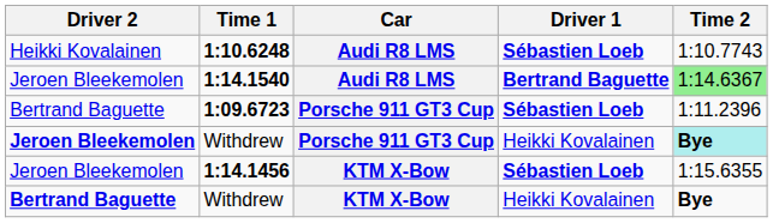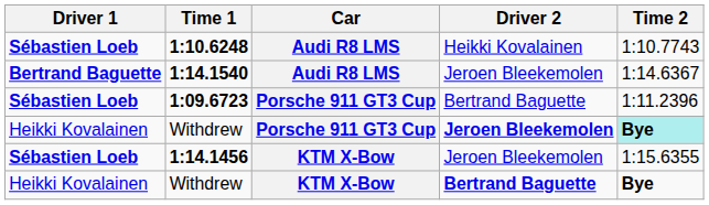columns swapped: Driver 1 <-> Driver 2
1:14.1540 | Time 2: lightgreen background -> no background
